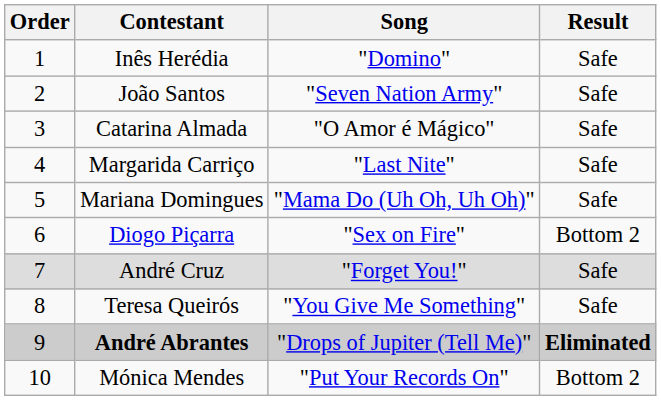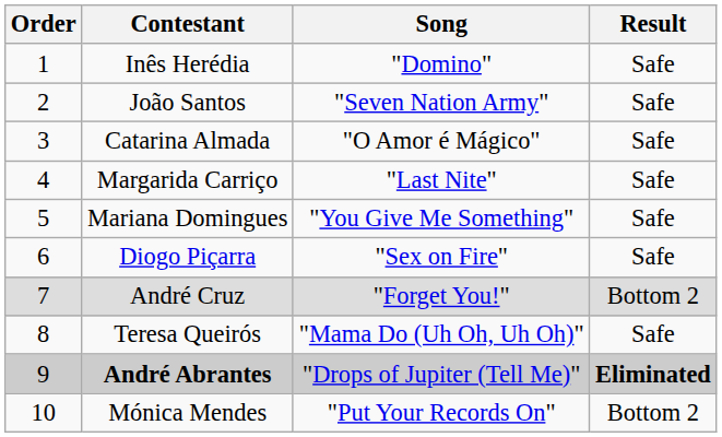Mariana Domingues | Song: "Mama Do (Uh Oh, Uh Oh)" -> "You Give Me Something"
Diogo Piçarra | Result: Bottom 2 -> Safe
André Cruz | Result: Safe -> Bottom 2
Teresa Queirós | Song: "You Give Me Something" -> "Mama Do (Uh Oh, Uh Oh)"
